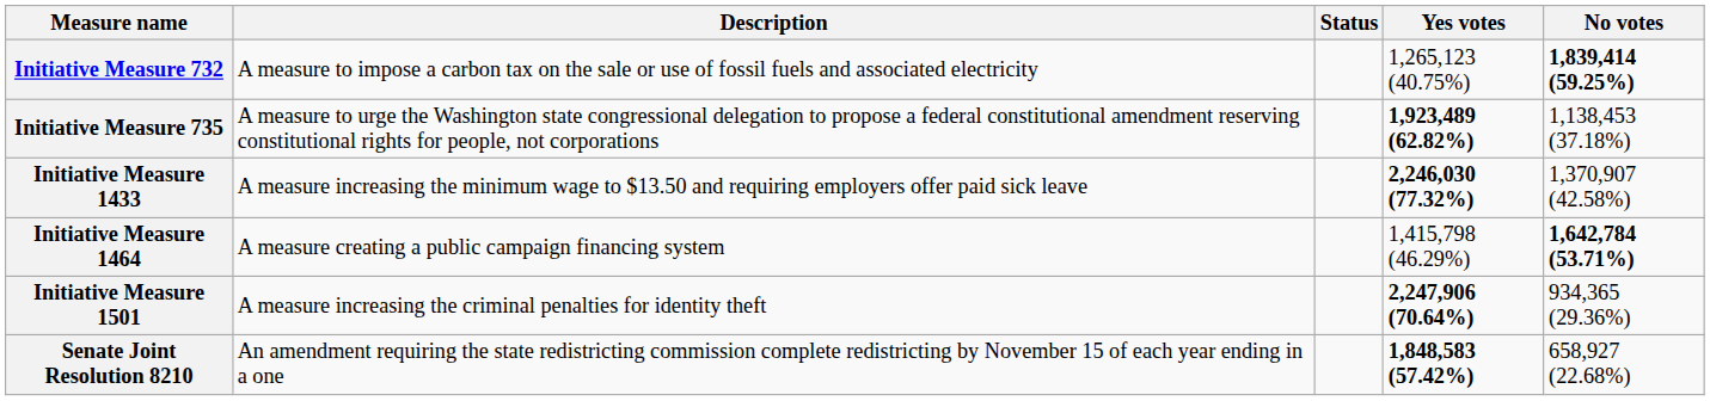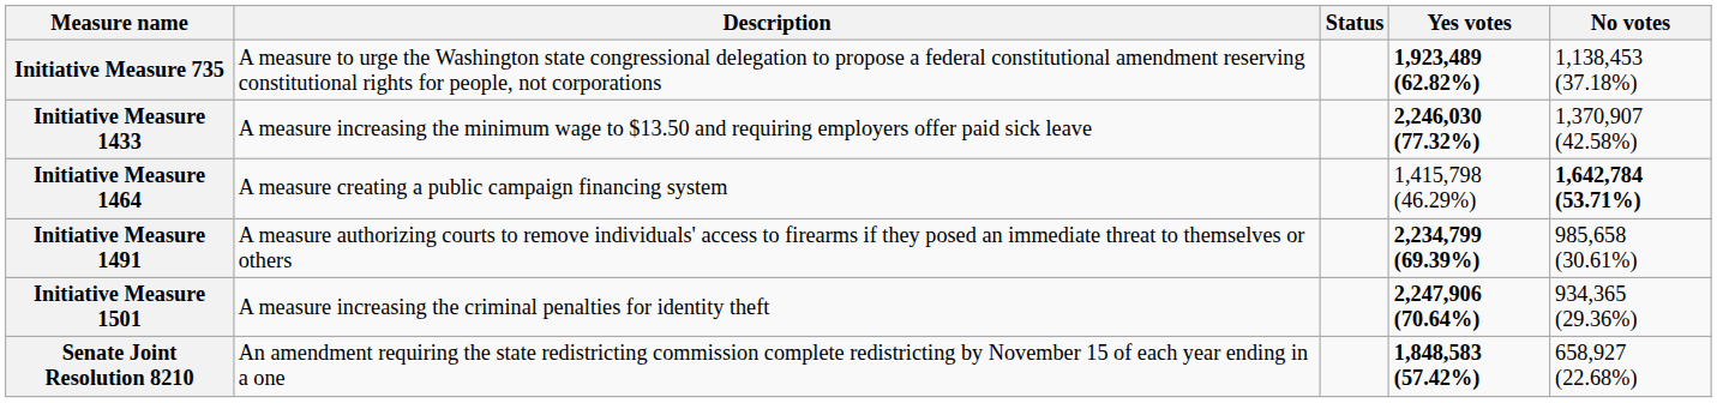- row: Initiative Measure 732 | A measure to impose a carbon tax on the sale or use of fossil fuels and associated electricity | 1,265,123 (40.75%) | 1,839,414 (59.25%)
+ row: Initiative Measure 1491 | A measure authorizing courts to remove individuals' access to firearms if they posed an immediate threat to themselves or others | 2,234,799 (69.39%) | 985,658 (30.61%)
